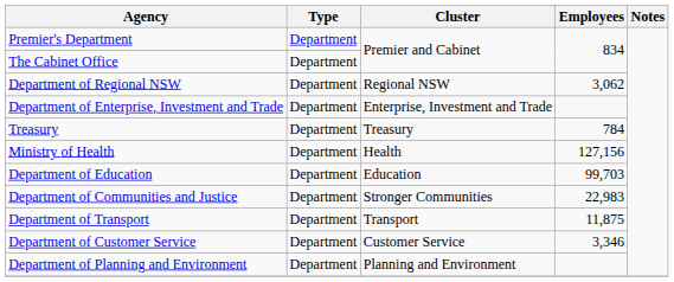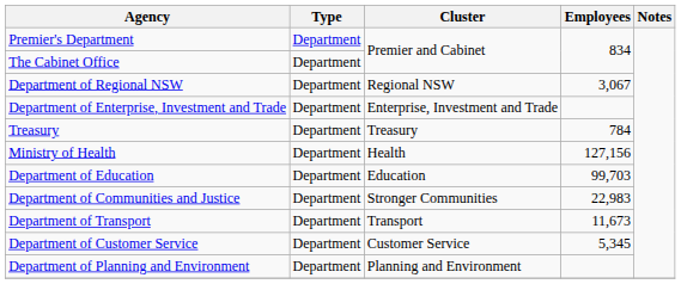Department of Regional NSW | Employees: 3,062 -> 3,067
Department of Transport | Employees: 11,875 -> 11,673
Department of Customer Service | Employees: 3,346 -> 5,345
